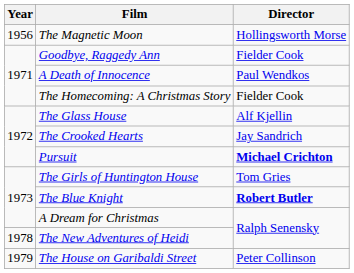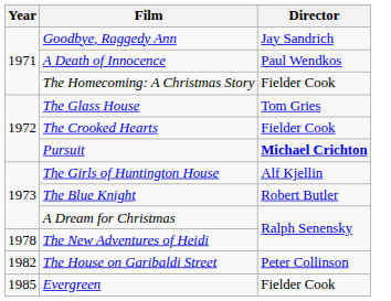- row: 1956 | The Magnetic Moon | Hollingsworth Morse
Goodbye, Raggedy Ann | Director: Fielder Cook -> Jay Sandrich
The Glass House | Director: Alf Kjellin -> Tom Gries
The Crooked Hearts | Director: Jay Sandrich -> Fielder Cook
The Girls of Huntington House | Director: Tom Gries -> Alf Kjellin
The Blue Knight | Director: bold -> normal
The House on Garibaldi Street | Year: 1979 -> 1982
+ row: 1985 | Evergreen | Fielder Cook
